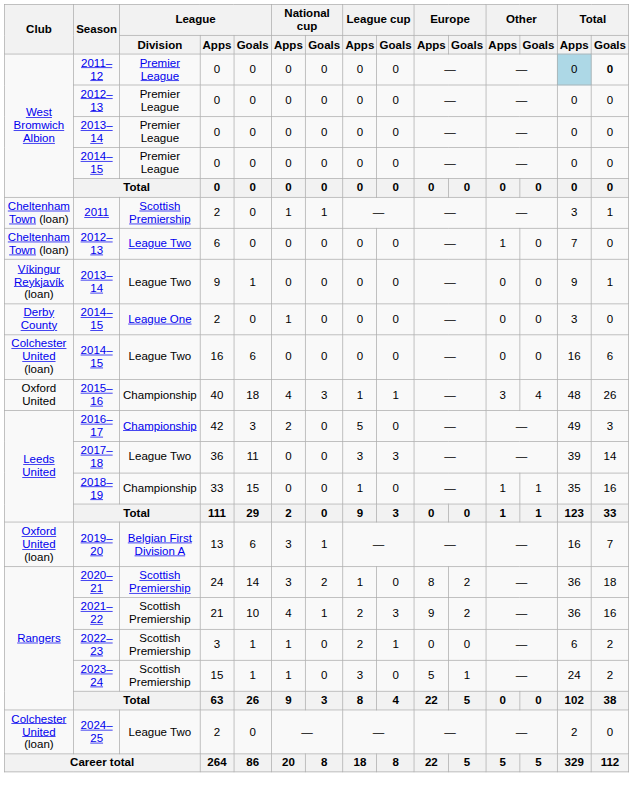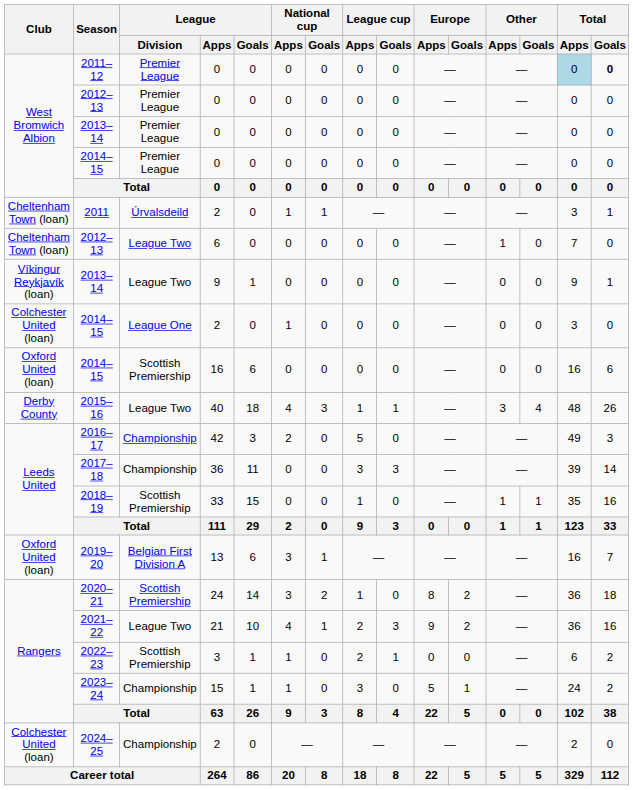2011 | League / Division: Scottish Premiership -> Úrvalsdeild
2014–15 / 2 | Club: Derby County -> Colchester United (loan)
2014–15 / 16 | Club: Colchester United (loan) -> Oxford United (loan)
2014–15 / 16 | League / Division: League Two -> Scottish Premiership
2015–16 | Club: Oxford United -> Derby County
2015–16 | League / Division: Championship -> League Two
2017–18 | League / Division: League Two -> Championship
2018–19 | League / Division: Championship -> Scottish Premiership
2021–22 | League / Division: Scottish Premiership -> League Two
2023–24 | League / Division: Scottish Premiership -> Championship
2024–25 | League / Division: League Two -> Championship
